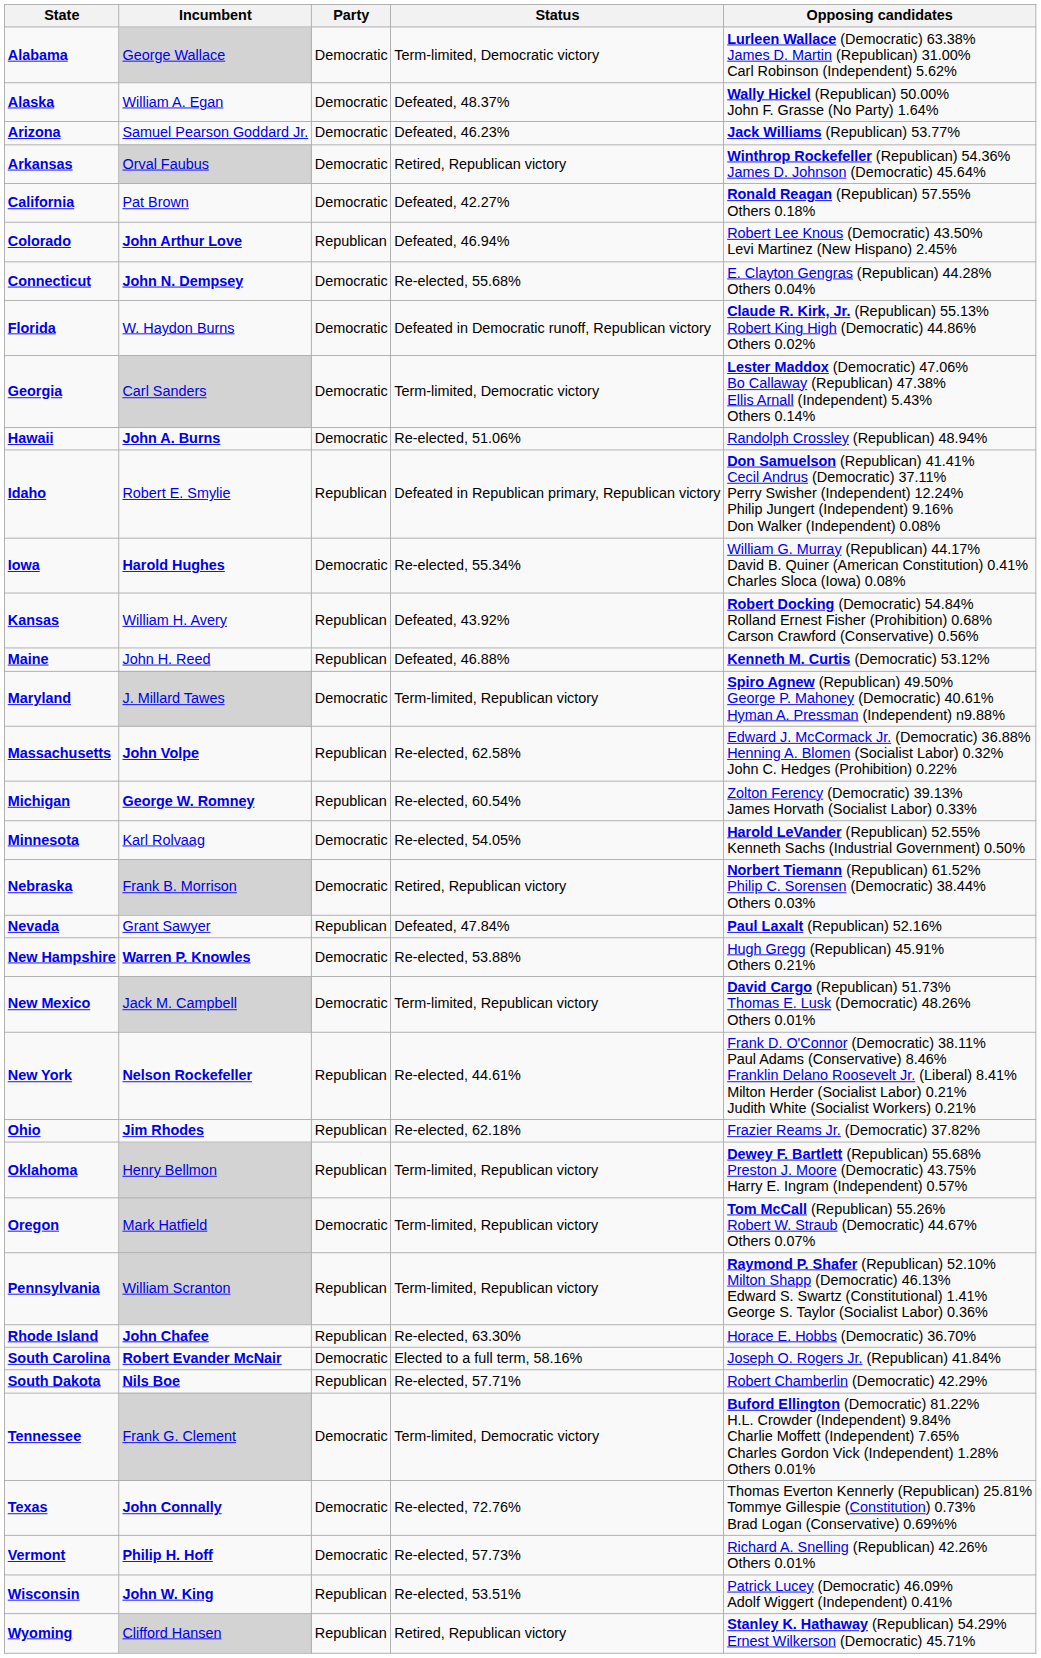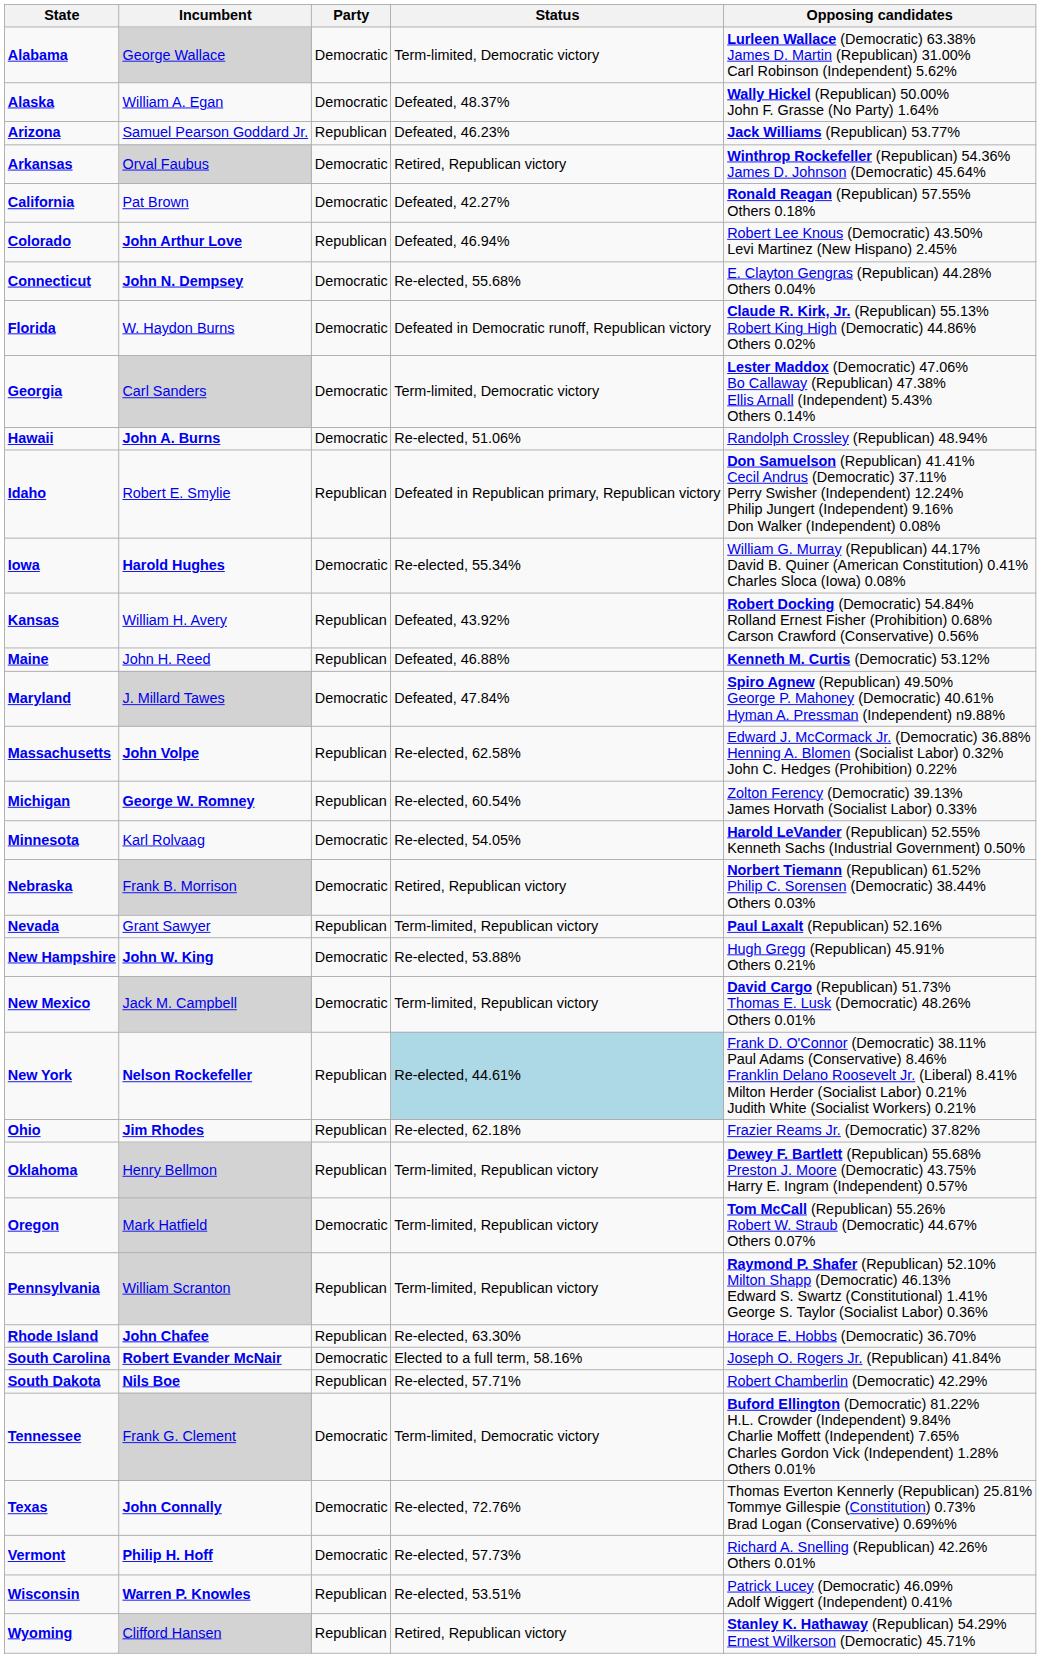Arizona | Party: Democratic -> Republican
Maryland | Status: Term-limited, Republican victory -> Defeated, 47.84%
Nevada | Status: Defeated, 47.84% -> Term-limited, Republican victory
New Hampshire | Incumbent: Warren P. Knowles -> John W. King
New York | Status: no background -> lightblue background
Wisconsin | Incumbent: John W. King -> Warren P. Knowles
